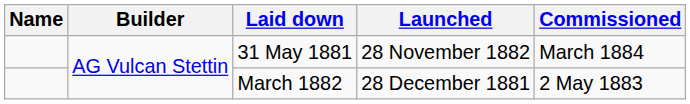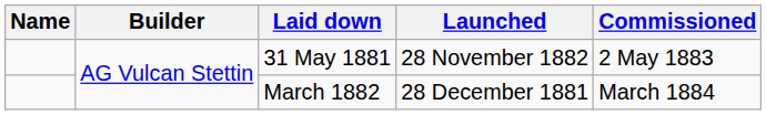31 May 1881 | Commissioned: March 1884 -> 2 May 1883
March 1882 | Commissioned: 2 May 1883 -> March 1884
